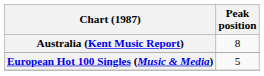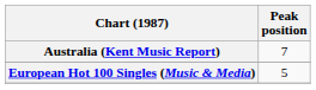Australia (Kent Music Report) | Peak position: 8 -> 7
